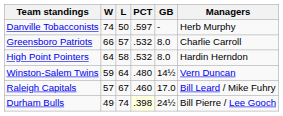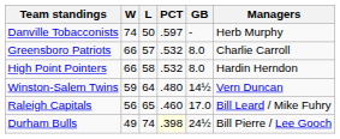High Point Pointers | W: 64 -> 66
Raleigh Capitals | W: 57 -> 56
Raleigh Capitals | L: 67 -> 65
